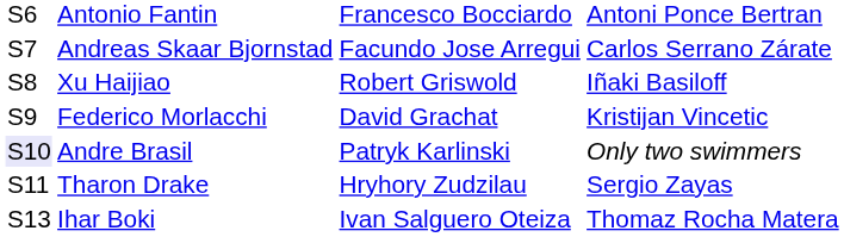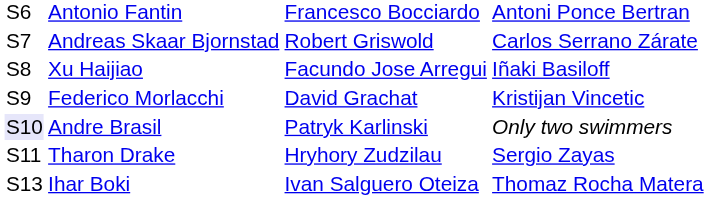Andreas Skaar Bjornstad | column 3: Facundo Jose Arregui -> Robert Griswold
Xu Haijiao | column 3: Robert Griswold -> Facundo Jose Arregui
